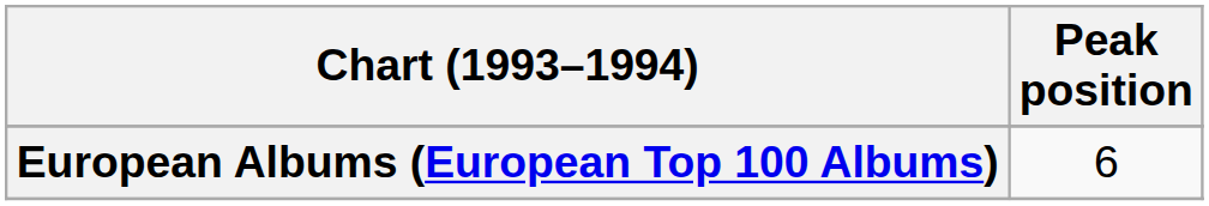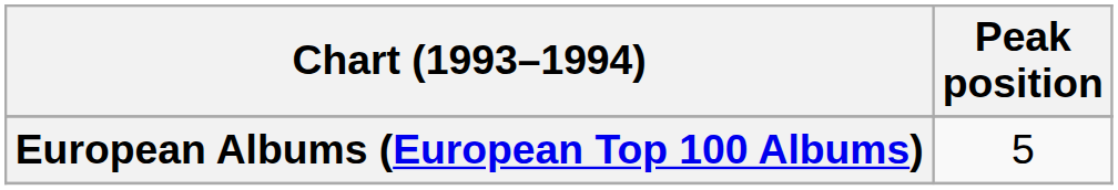European Albums (European Top 100 Albums) | Peak position: 6 -> 5
